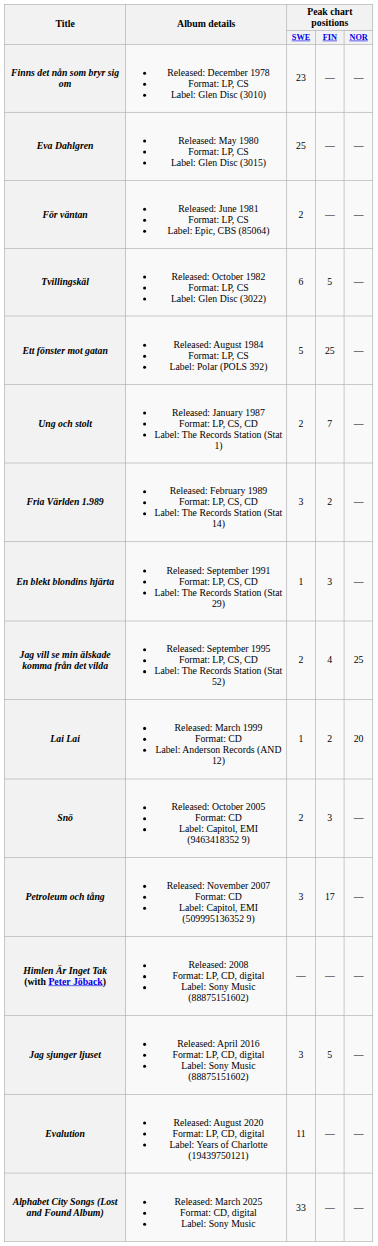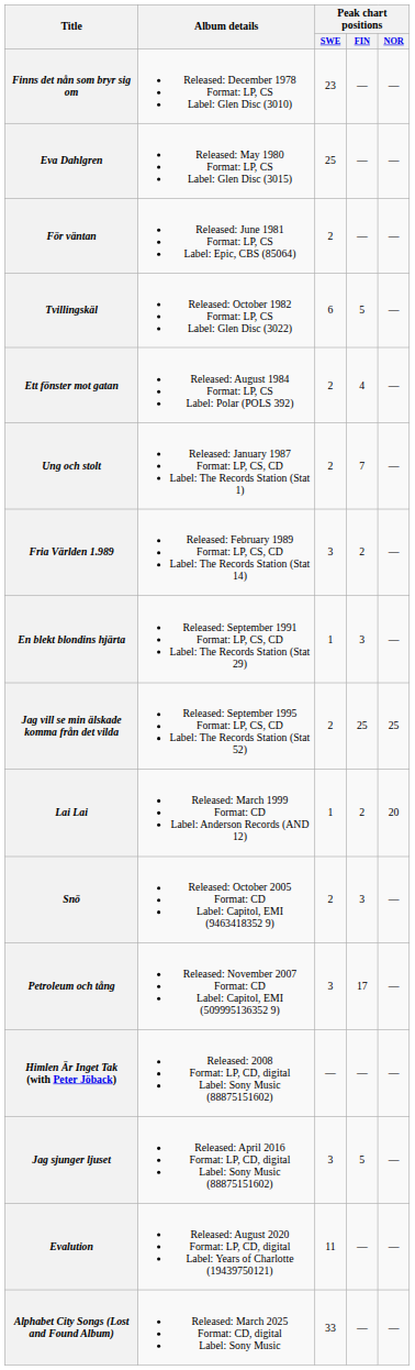Ett fönster mot gatan | Peak chart positions / SWE: 5 -> 2
Ett fönster mot gatan | Peak chart positions / FIN: 25 -> 4
Jag vill se min älskade komma från det vilda | Peak chart positions / FIN: 4 -> 25
